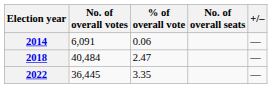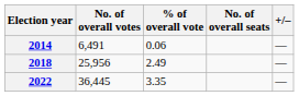2014 | No. of overall votes: 6,091 -> 6,491
2018 | No. of overall votes: 40,484 -> 25,956
2018 | % of overall vote: 2.47 -> 2.49
